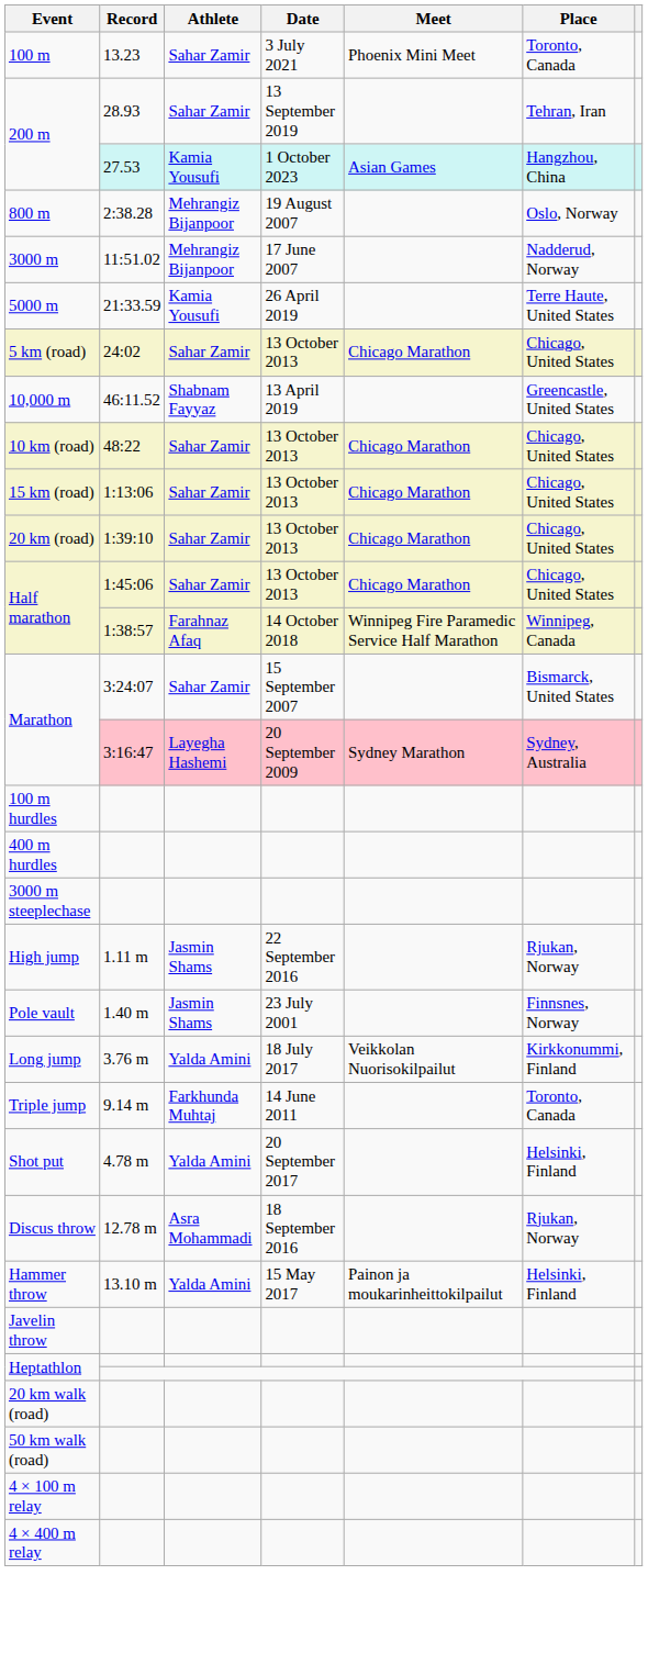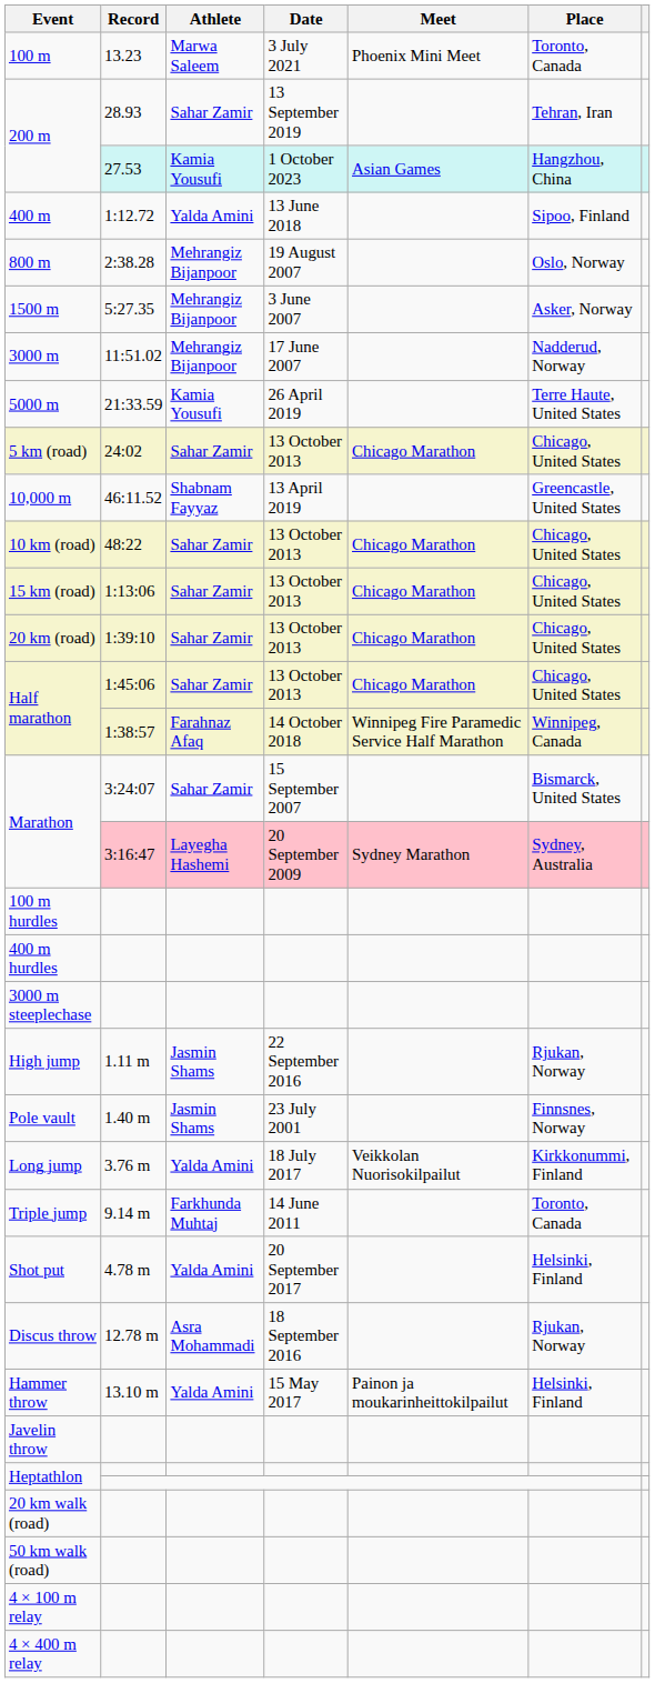100 m | Athlete: Sahar Zamir -> Marwa Saleem
+ row: 400 m | 1:12.72 | Yalda Amini | 13 June 2018 | Sipoo, Finland
+ row: 1500 m | 5:27.35 | Mehrangiz Bijanpoor | 3 June 2007 | Asker, Norway
